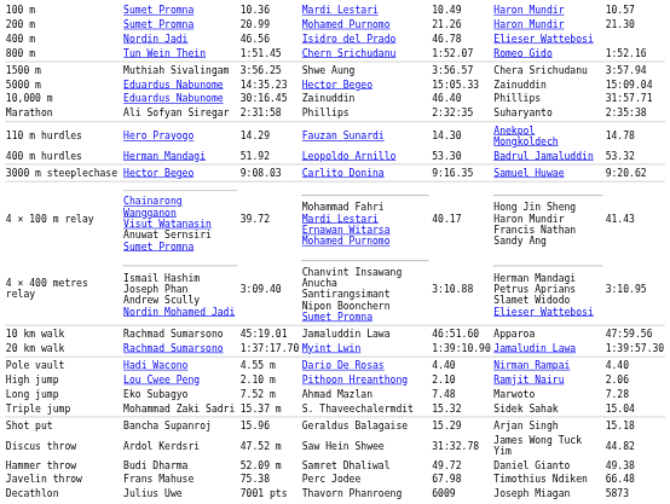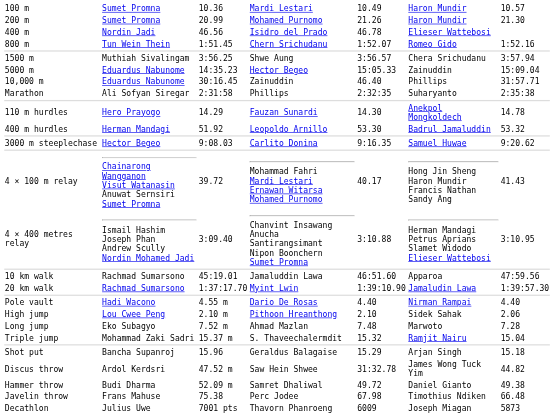High jump | column 6: Ramjit Nairu -> Sidek Sahak
Triple jump | column 6: Sidek Sahak -> Ramjit Nairu
